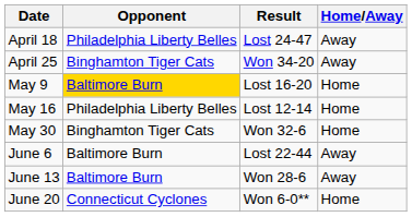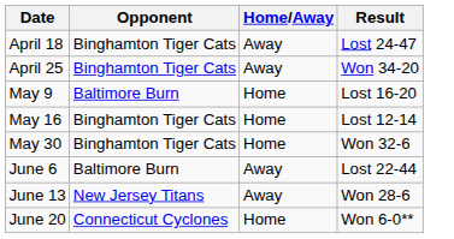columns swapped: Home/Away <-> Result
April 18 | Opponent: Philadelphia Liberty Belles -> Binghamton Tiger Cats
May 9 | Opponent: gold background -> no background
May 16 | Opponent: Philadelphia Liberty Belles -> Binghamton Tiger Cats
June 13 | Opponent: Baltimore Burn -> New Jersey Titans
